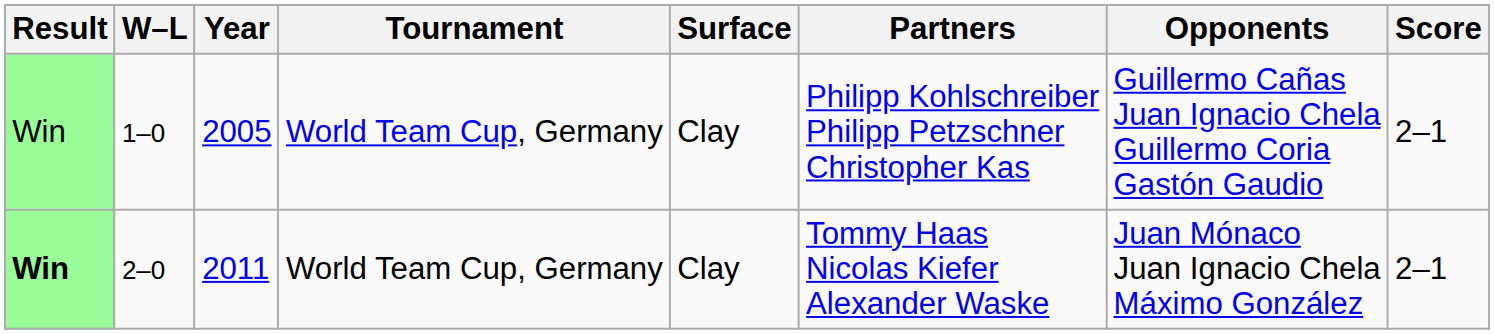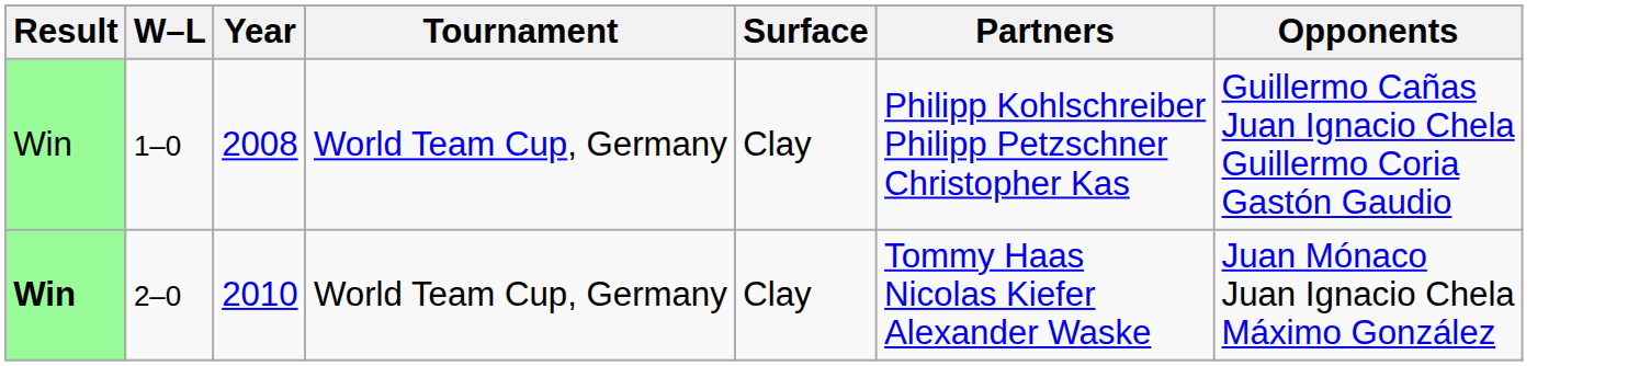- column: Score | 2–1 | 2–1
1–0 | Year: 2005 -> 2008
2–0 | Year: 2011 -> 2010
